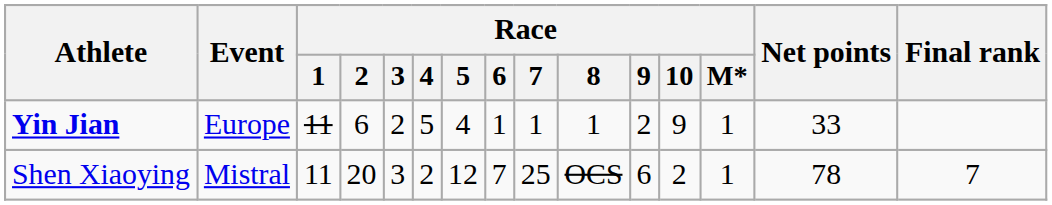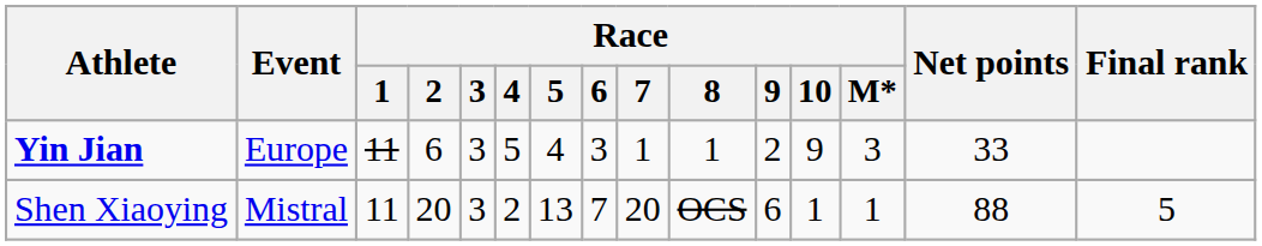Yin Jian | Race / 3: 2 -> 3
Yin Jian | Race / 6: 1 -> 3
Yin Jian | Race / M*: 1 -> 3
Shen Xiaoying | Race / 5: 12 -> 13
Shen Xiaoying | Race / 7: 25 -> 20
Shen Xiaoying | Race / 10: 2 -> 1
Shen Xiaoying | Net points: 78 -> 88
Shen Xiaoying | Final rank: 7 -> 5
